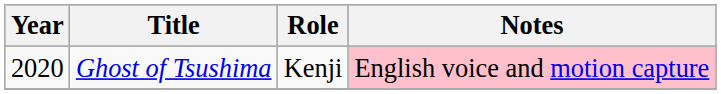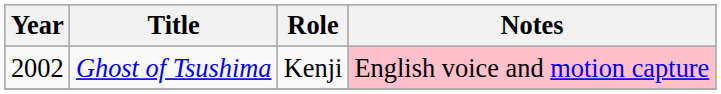Ghost of Tsushima | Year: 2020 -> 2002
